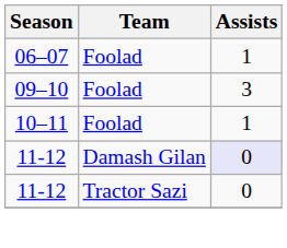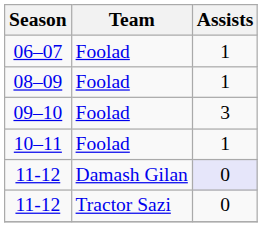+ row: 08–09 | Foolad | 1
